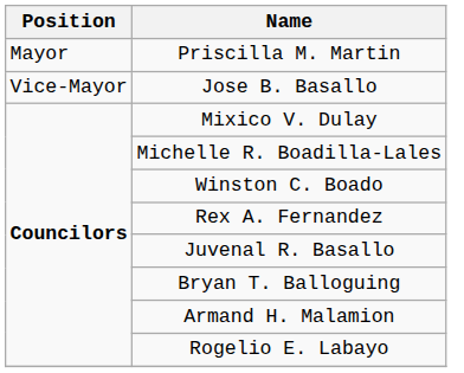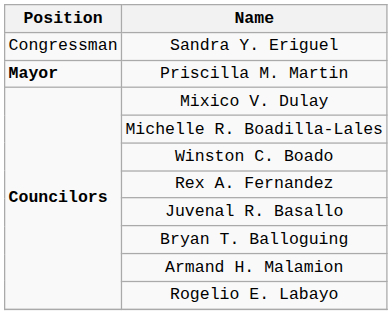+ row: Congressman | Sandra Y. Eriguel
Priscilla M. Martin | Position: normal -> bold
- row: Vice-Mayor | Jose B. Basallo
